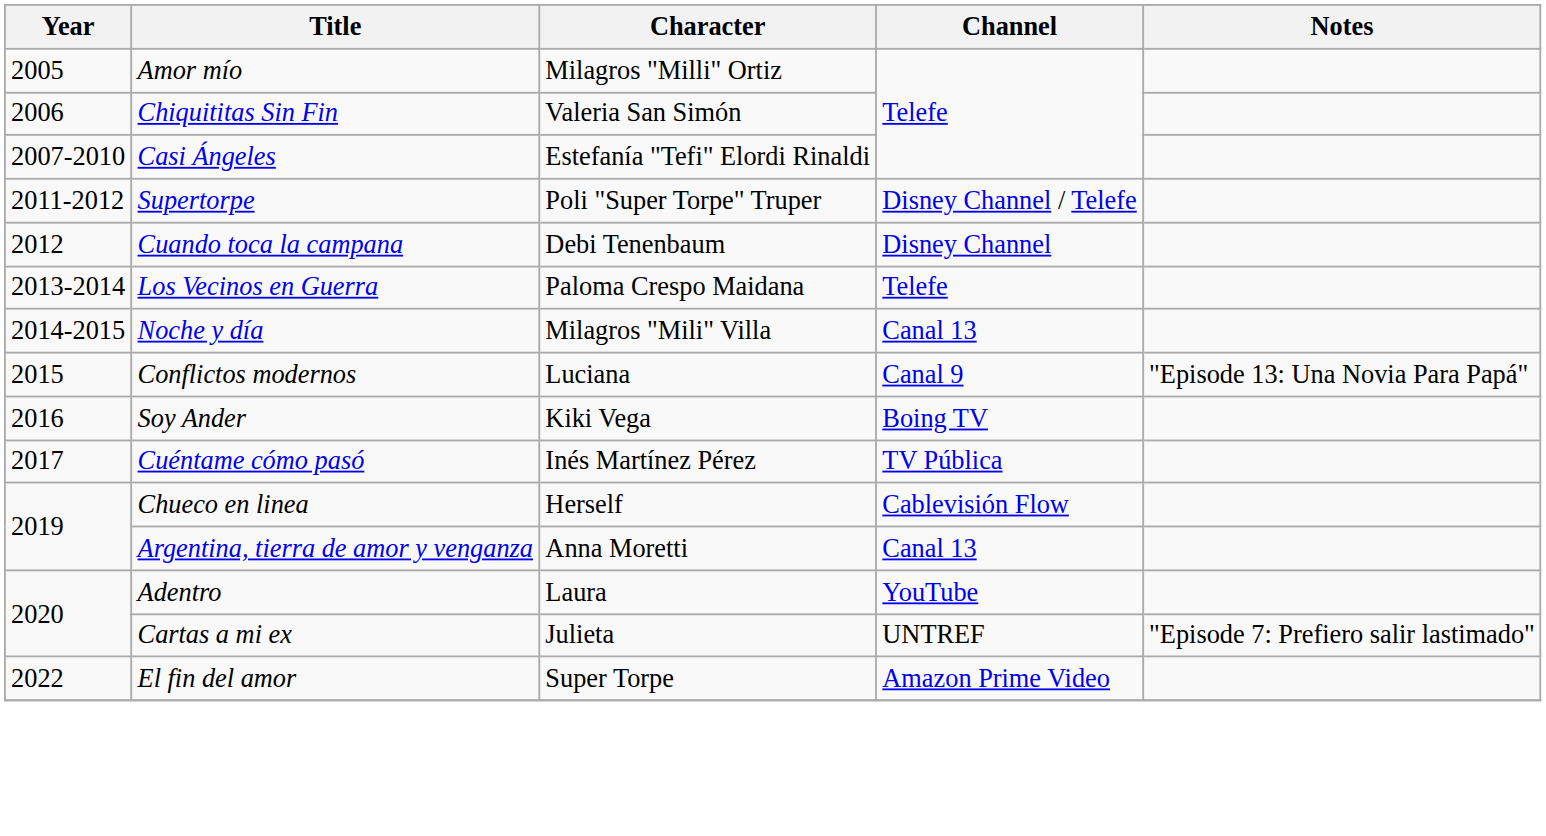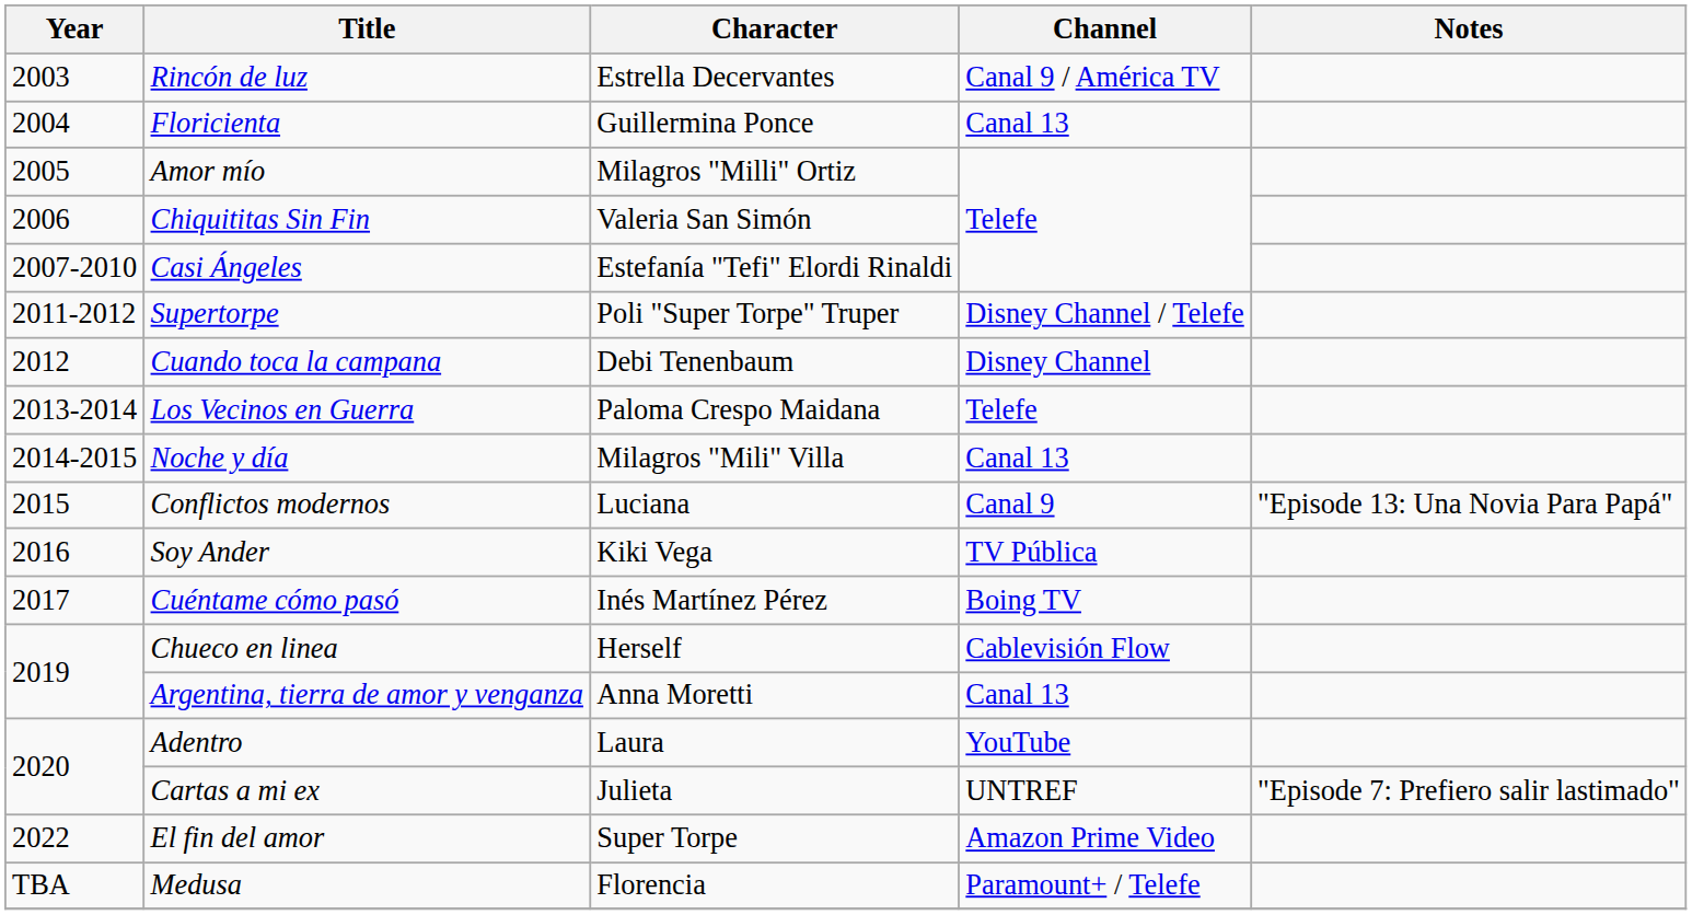+ row: 2003 | Rincón de luz | Estrella Decervantes | Canal 9 / América TV
+ row: 2004 | Floricienta | Guillermina Ponce | Canal 13
Soy Ander | Channel: Boing TV -> TV Pública
Cuéntame cómo pasó | Channel: TV Pública -> Boing TV
+ row: TBA | Medusa | Florencia | Paramount+ / Telefe
